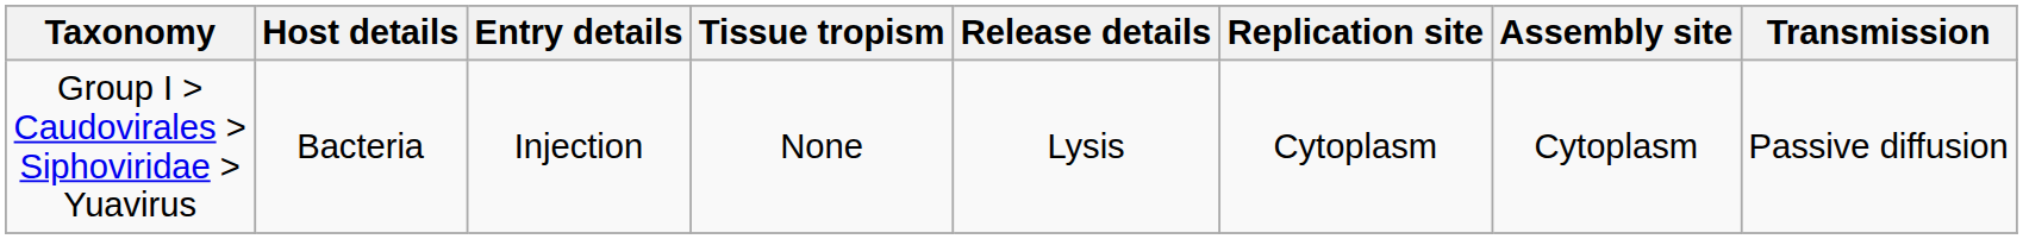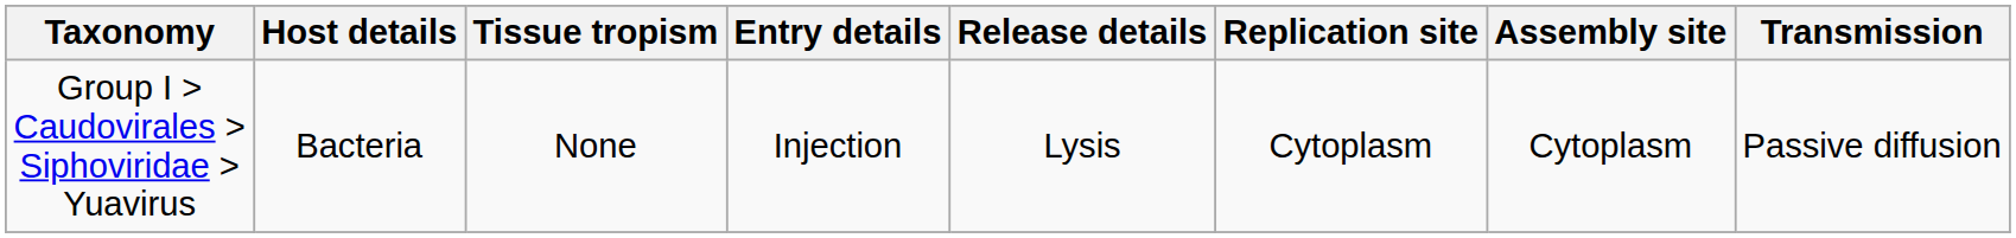columns swapped: Tissue tropism <-> Entry details
